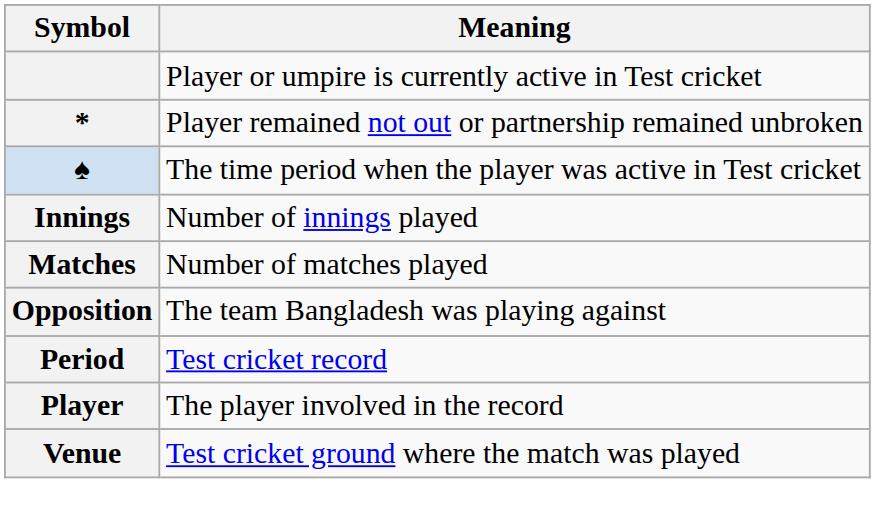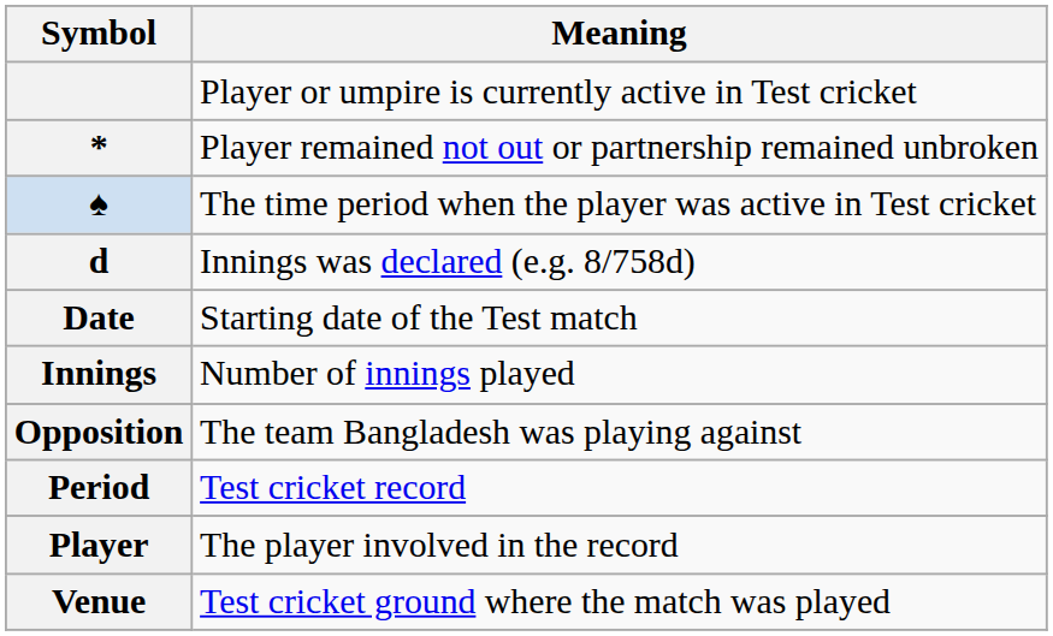+ row: d | Innings was declared (e.g. 8/758d)
+ row: Date | Starting date of the Test match
- row: Matches | Number of matches played
